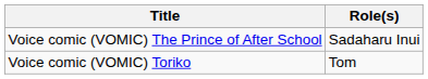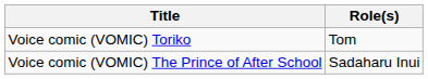rows swapped: Voice comic (VOMIC) Toriko <-> Voice comic (VOMIC) The Prince of After School
